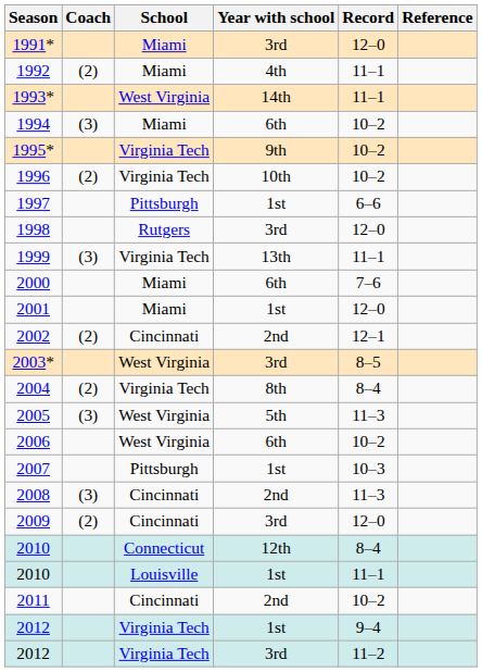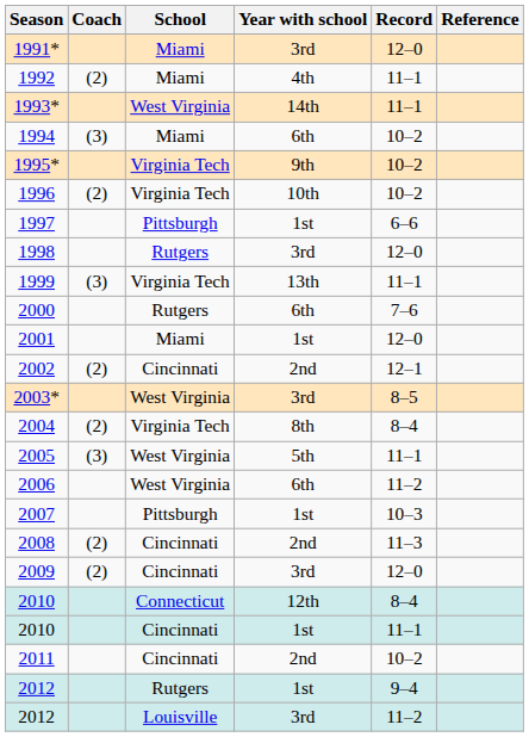2000 | School: Miami -> Rutgers
2005 | Record: 11–3 -> 11–1
2006 | Record: 10–2 -> 11–2
2008 | Coach: (3) -> (2)
2010 / 1st | School: Louisville -> Cincinnati
2012 / 1st | School: Virginia Tech -> Rutgers
2012 / 3rd | School: Virginia Tech -> Louisville
